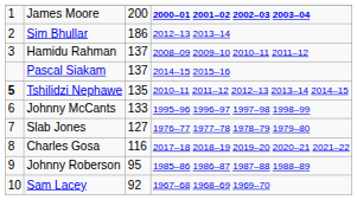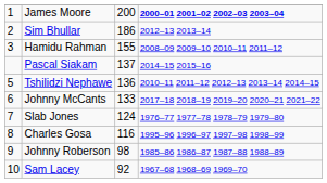Hamidu Rahman | column 3: 137 -> 155
Tshilidzi Nephawe | column 1: bold -> normal
Tshilidzi Nephawe | column 3: 135 -> 136
Johnny McCants | column 4: 1995–96 1996–97 1997–98 1998–99 -> 2017–18 2018–19 2019–20 2020–21 2021–22
Slab Jones | column 3: 127 -> 124
Charles Gosa | column 4: 2017–18 2018–19 2019–20 2020–21 2021–22 -> 1995–96 1996–97 1997–98 1998–99
Johnny Roberson | column 3: 95 -> 98
